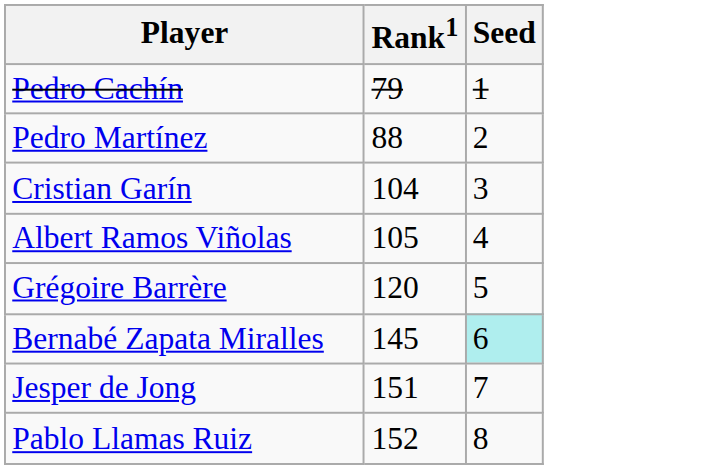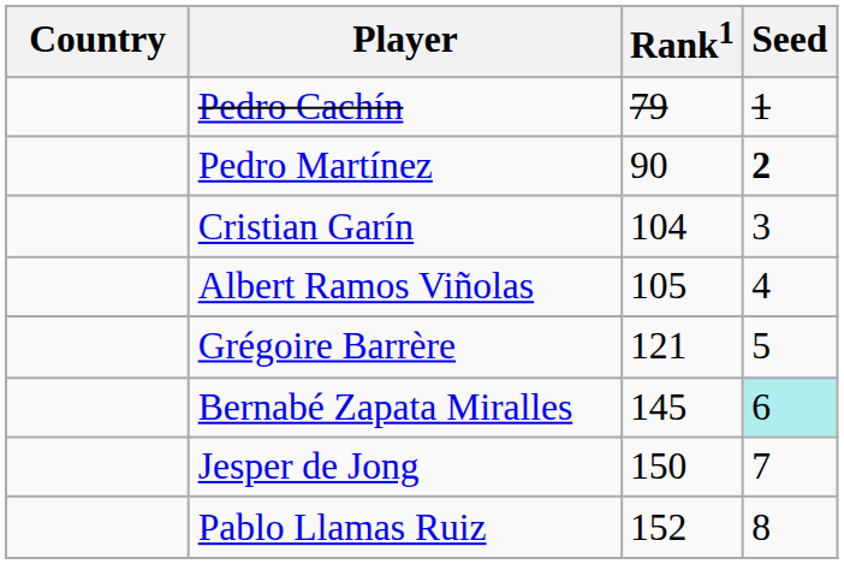+ column: Country
Pedro Martínez | Rank1: 88 -> 90
Pedro Martínez | Seed: normal -> bold
Grégoire Barrère | Rank1: 120 -> 121
Jesper de Jong | Rank1: 151 -> 150
